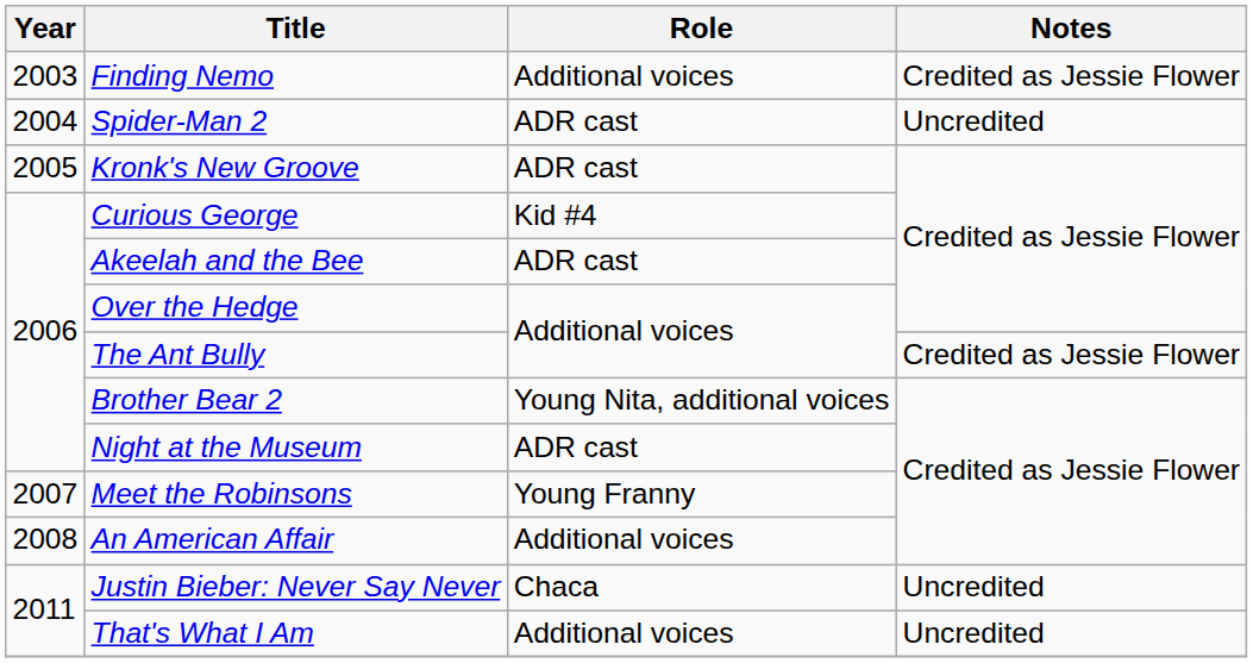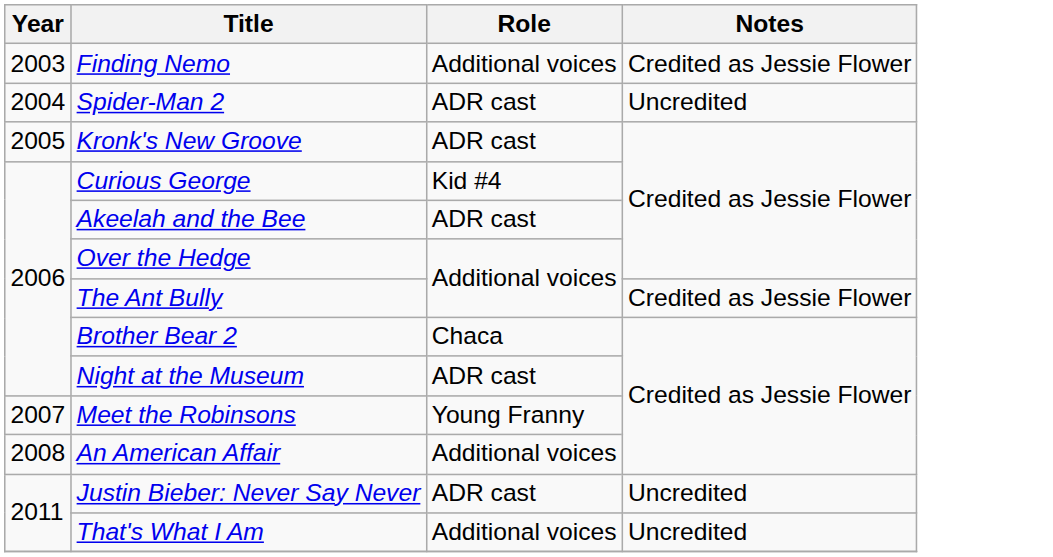Brother Bear 2 | Role: Young Nita, additional voices -> Chaca
Justin Bieber: Never Say Never | Role: Chaca -> ADR cast
